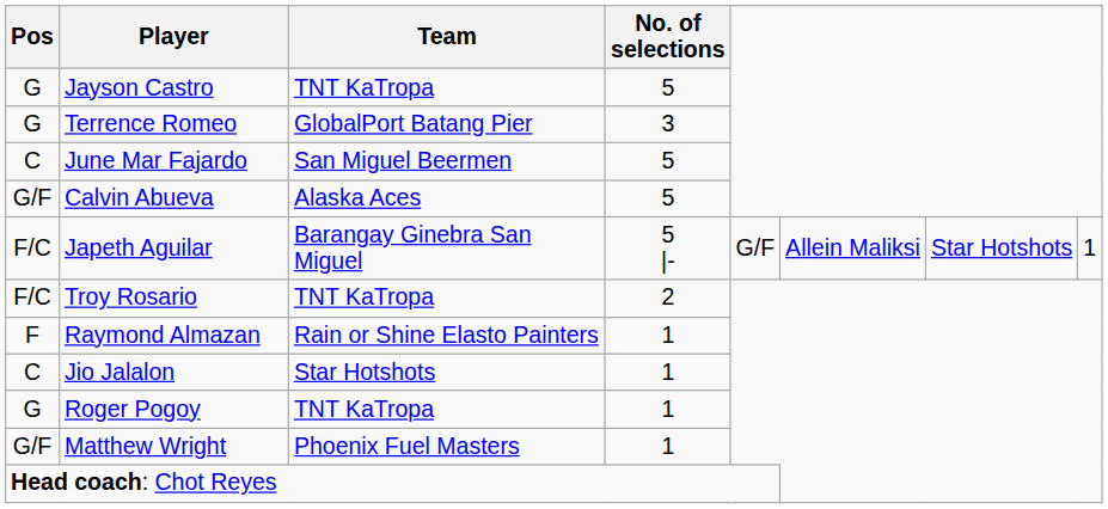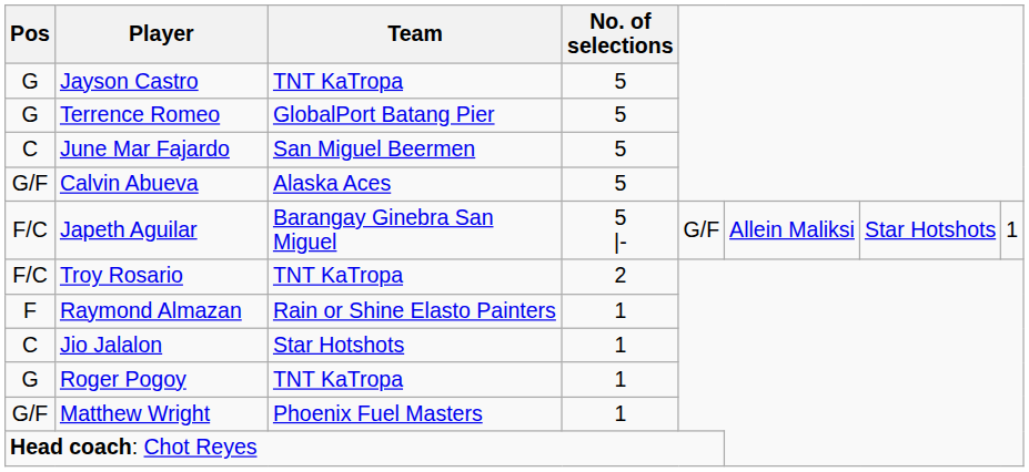Terrence Romeo | No. of selections: 3 -> 5
